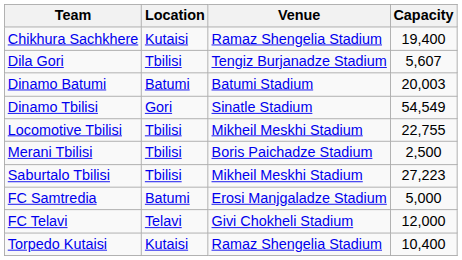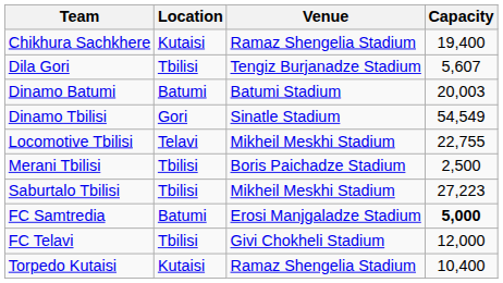Locomotive Tbilisi | Location: Tbilisi -> Telavi
FC Samtredia | Capacity: normal -> bold
FC Telavi | Location: Telavi -> Tbilisi
